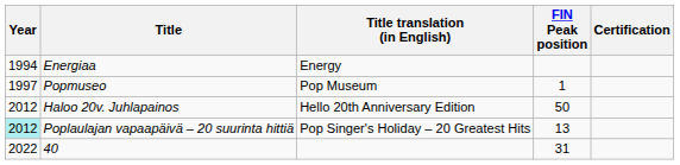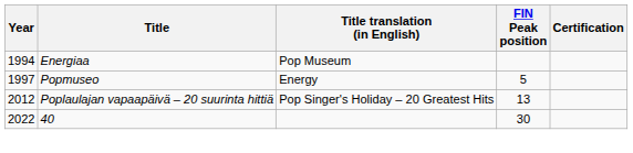Energiaa | Title translation (in English): Energy -> Pop Museum
Popmuseo | Title translation (in English): Pop Museum -> Energy
Popmuseo | FIN Peak position: 1 -> 5
- row: 2012 | Haloo 20v. Juhlapainos | Hello 20th Anniversary Edition | 50
Poplaulajan vapaapäivä – 20 suurinta hittiä | Year: paleturquoise background -> no background
40 | FIN Peak position: 31 -> 30
